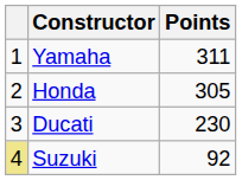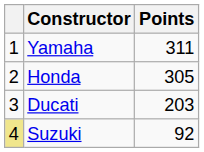Ducati | Points: 230 -> 203
